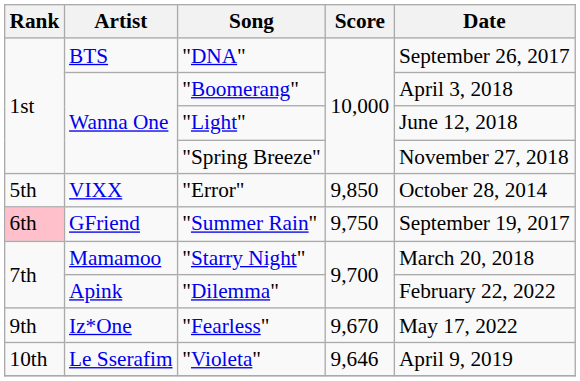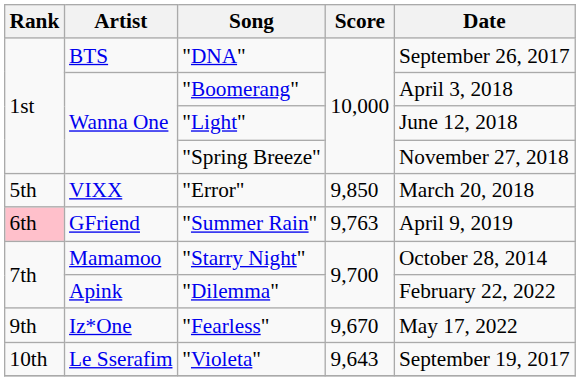"Error" | Date: October 28, 2014 -> March 20, 2018
"Summer Rain" | Score: 9,750 -> 9,763
"Summer Rain" | Date: September 19, 2017 -> April 9, 2019
"Starry Night" | Date: March 20, 2018 -> October 28, 2014
"Violeta" | Score: 9,646 -> 9,643
"Violeta" | Date: April 9, 2019 -> September 19, 2017
